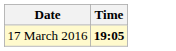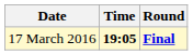+ column: Round | Final
